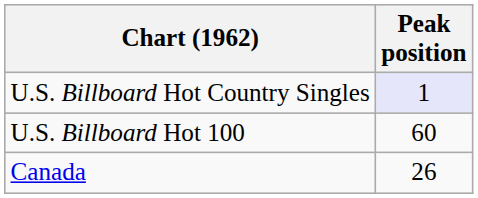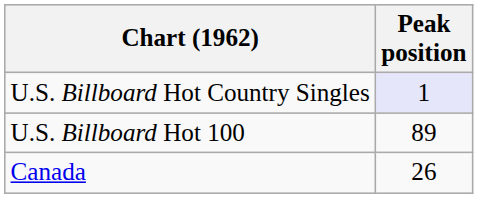U.S. Billboard Hot 100 | Peak position: 60 -> 89
